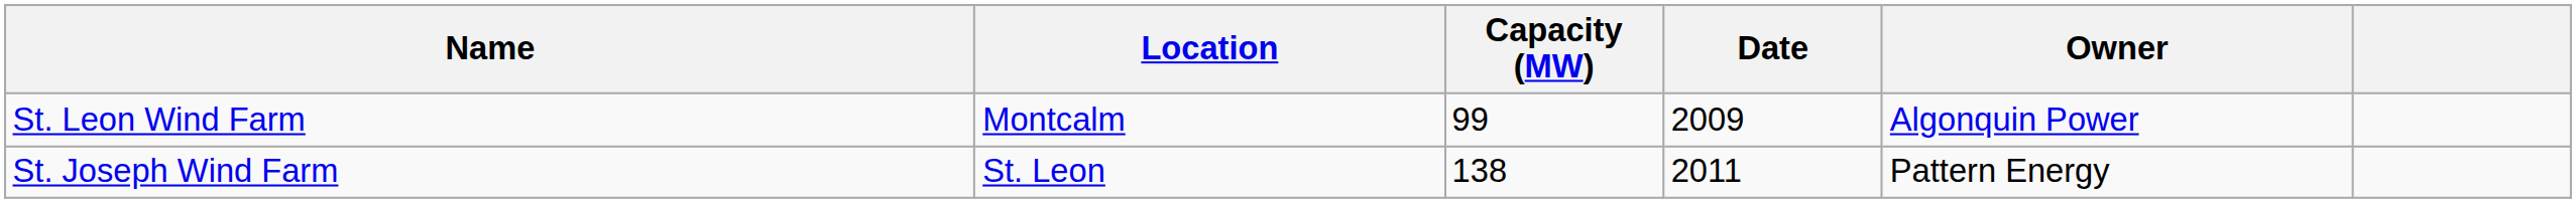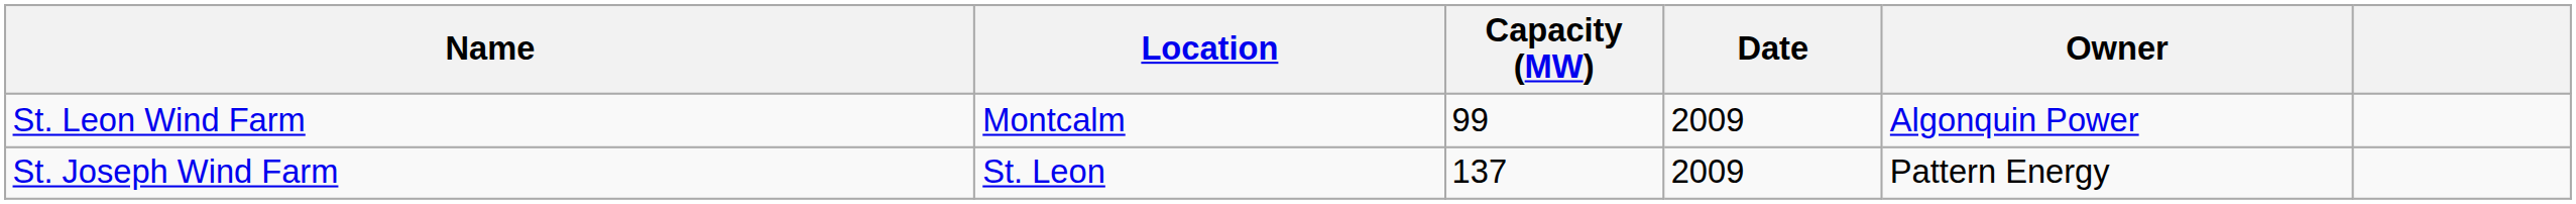St. Joseph Wind Farm | Capacity (MW): 138 -> 137
St. Joseph Wind Farm | Date: 2011 -> 2009
